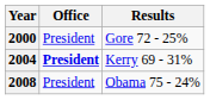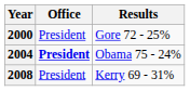2004 | Results: Kerry 69 - 31% -> Obama 75 - 24%
2008 | Results: Obama 75 - 24% -> Kerry 69 - 31%
